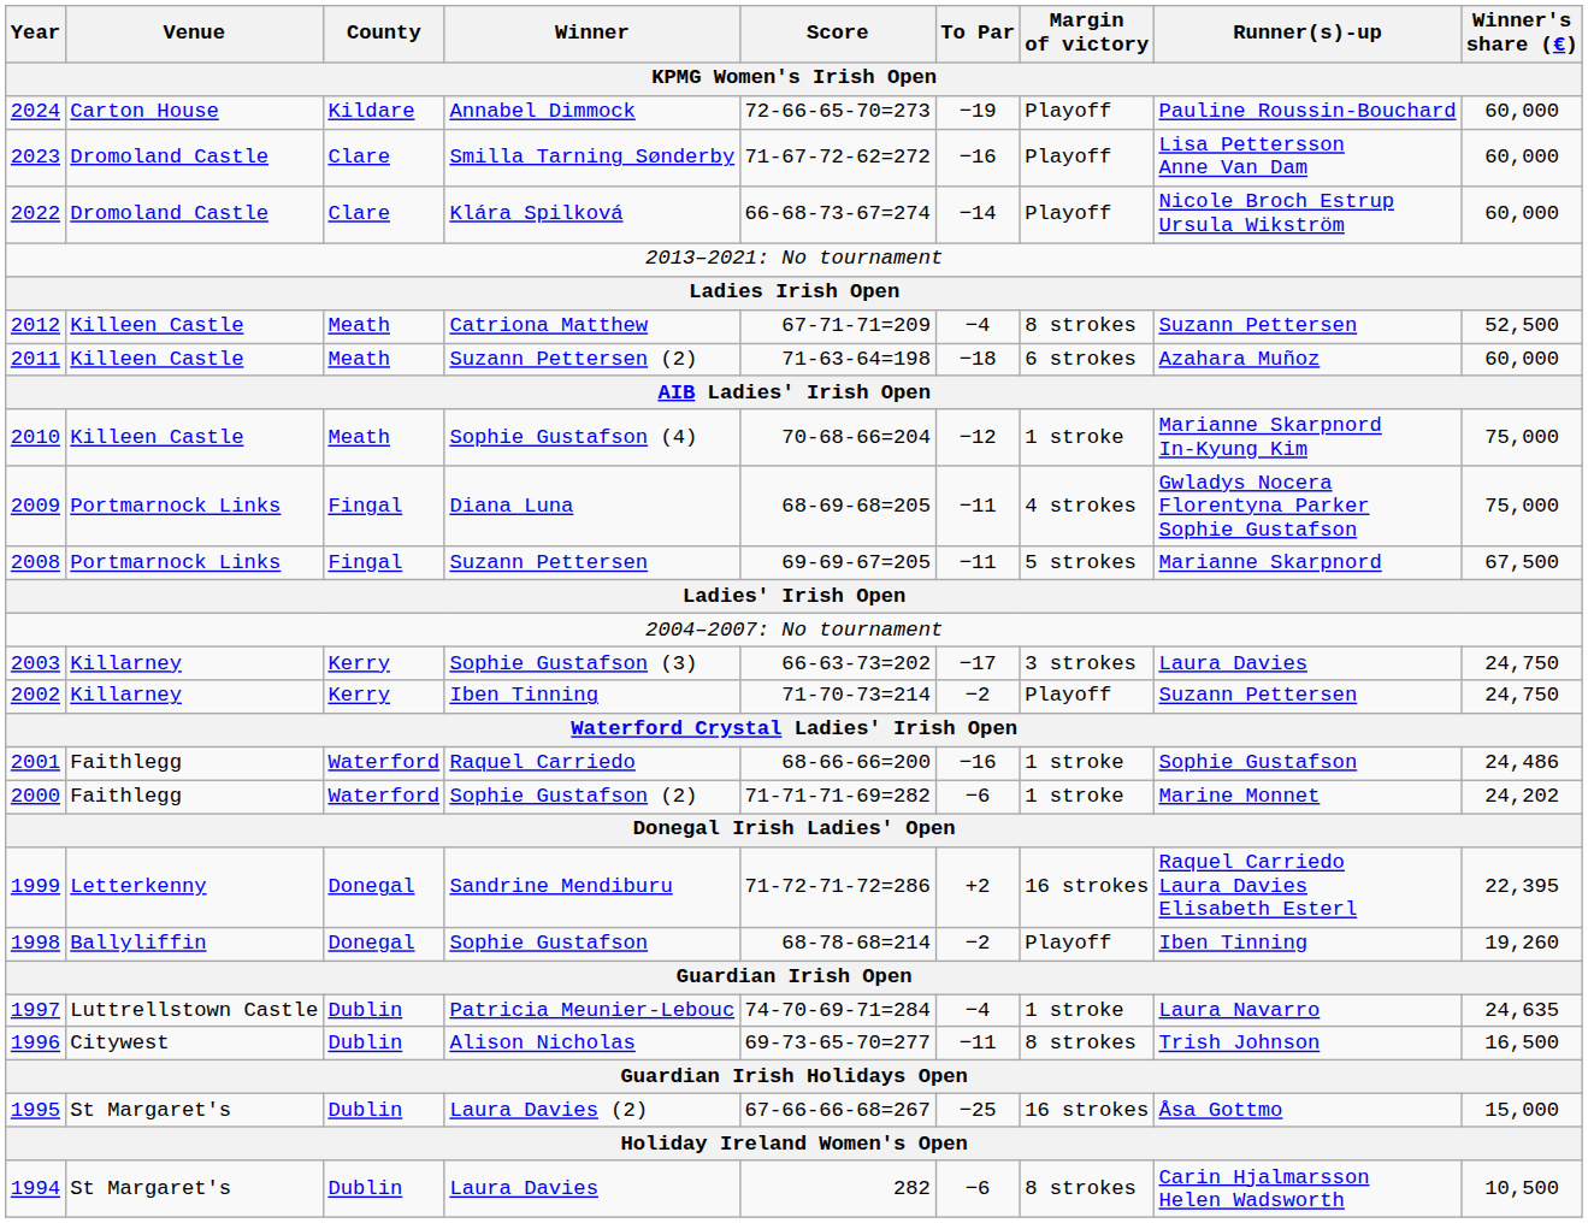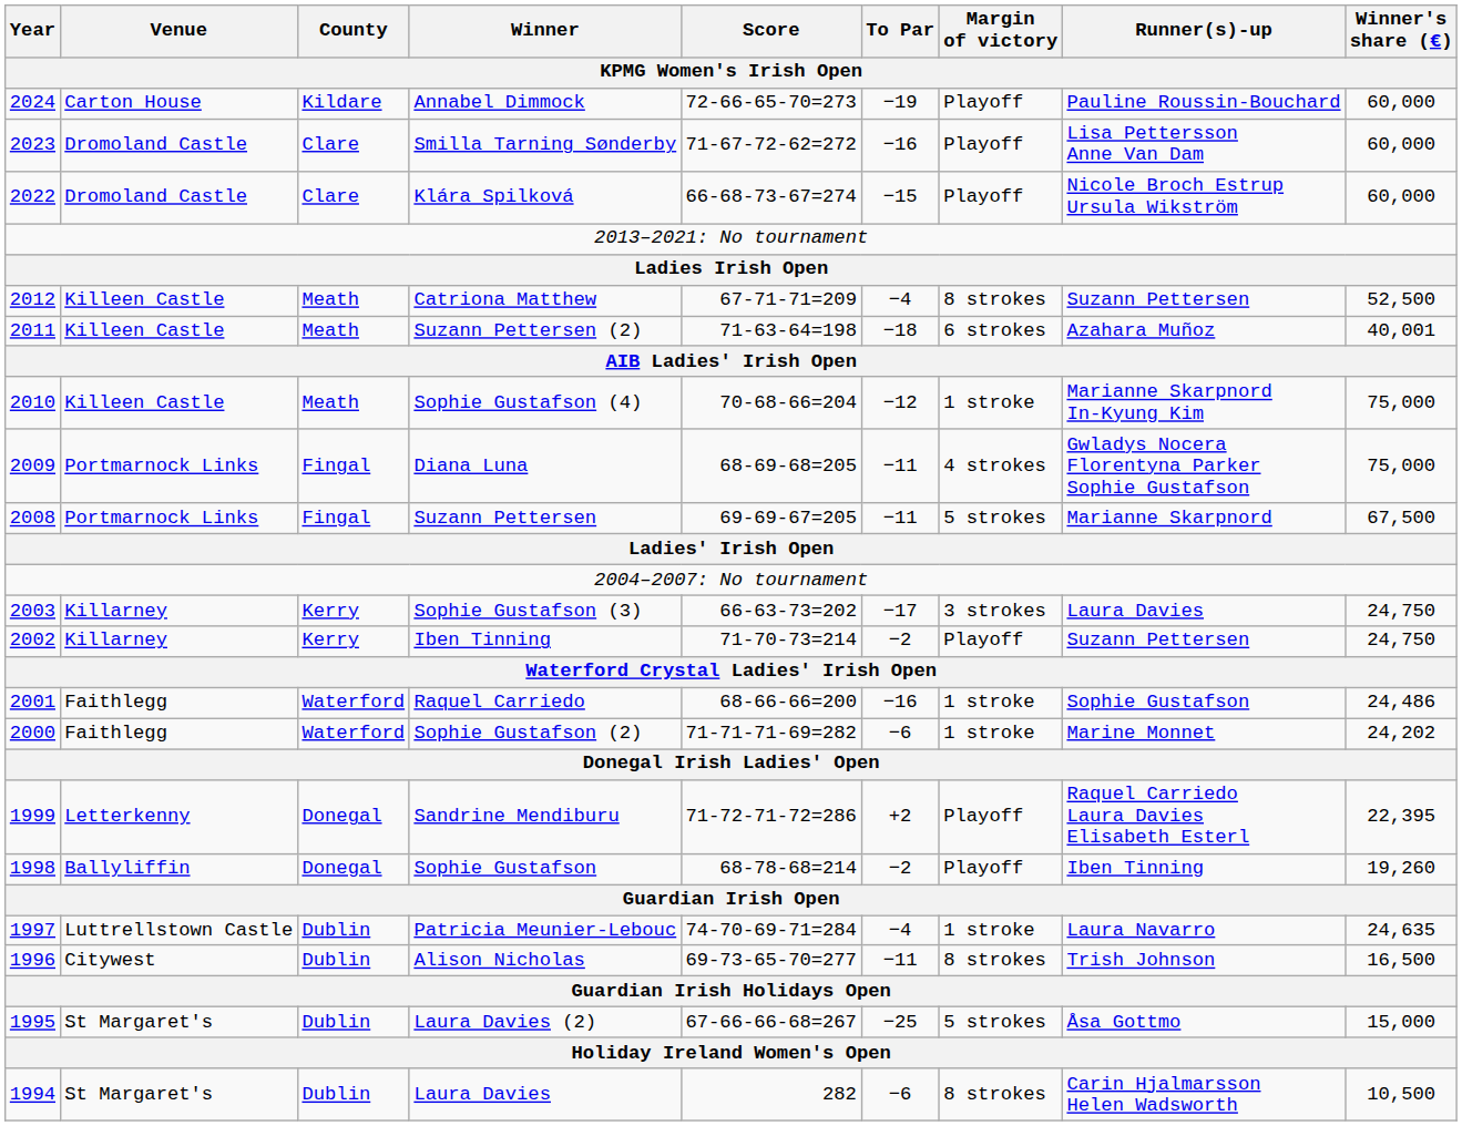Klára Spilková | To Par: −14 -> −15
Suzann Pettersen (2) | Winner's share (€): 60,000 -> 40,001
Sandrine Mendiburu | Margin of victory: 16 strokes -> Playoff
Laura Davies (2) | Margin of victory: 16 strokes -> 5 strokes
